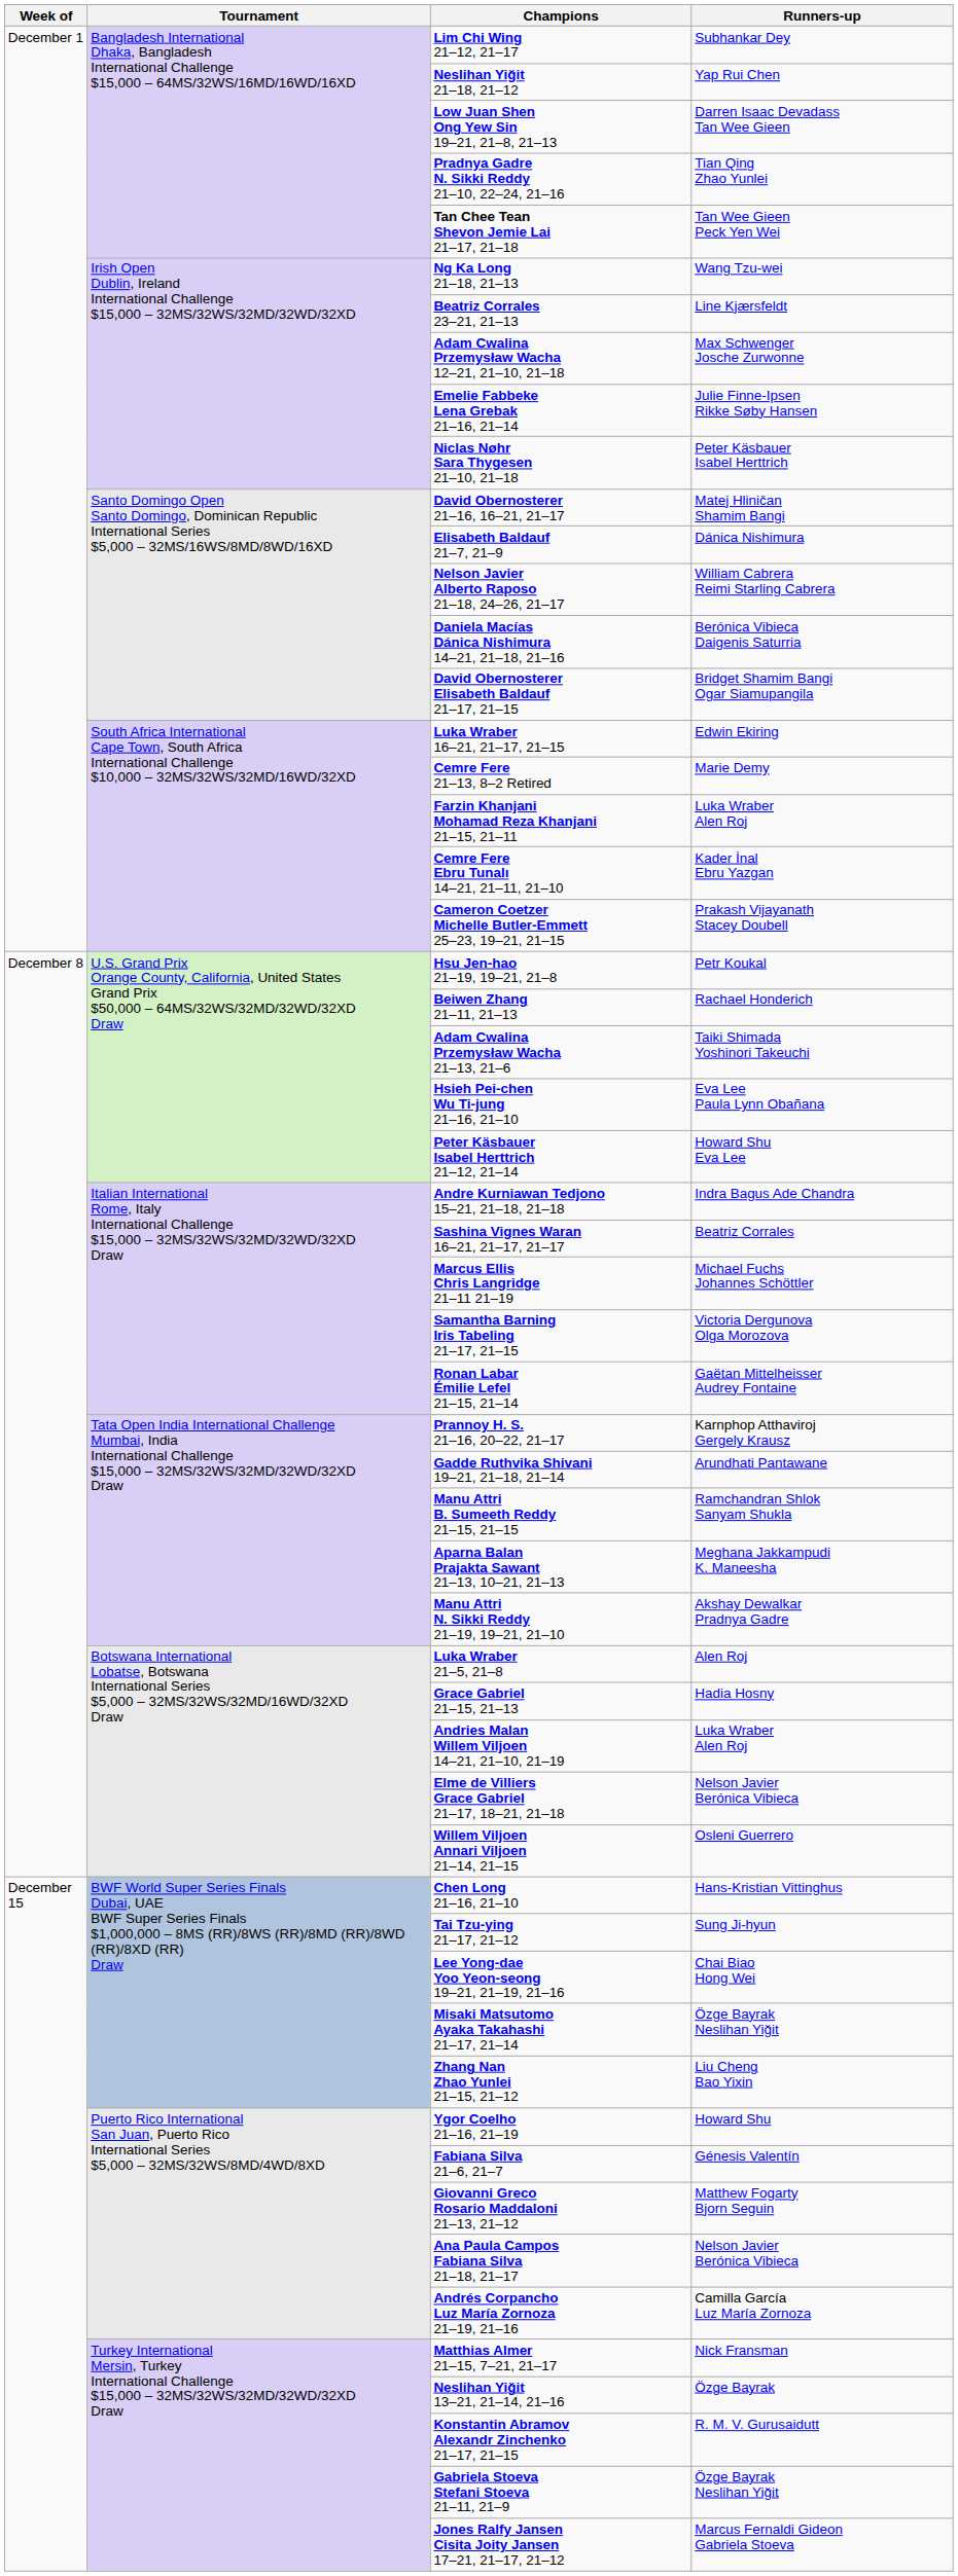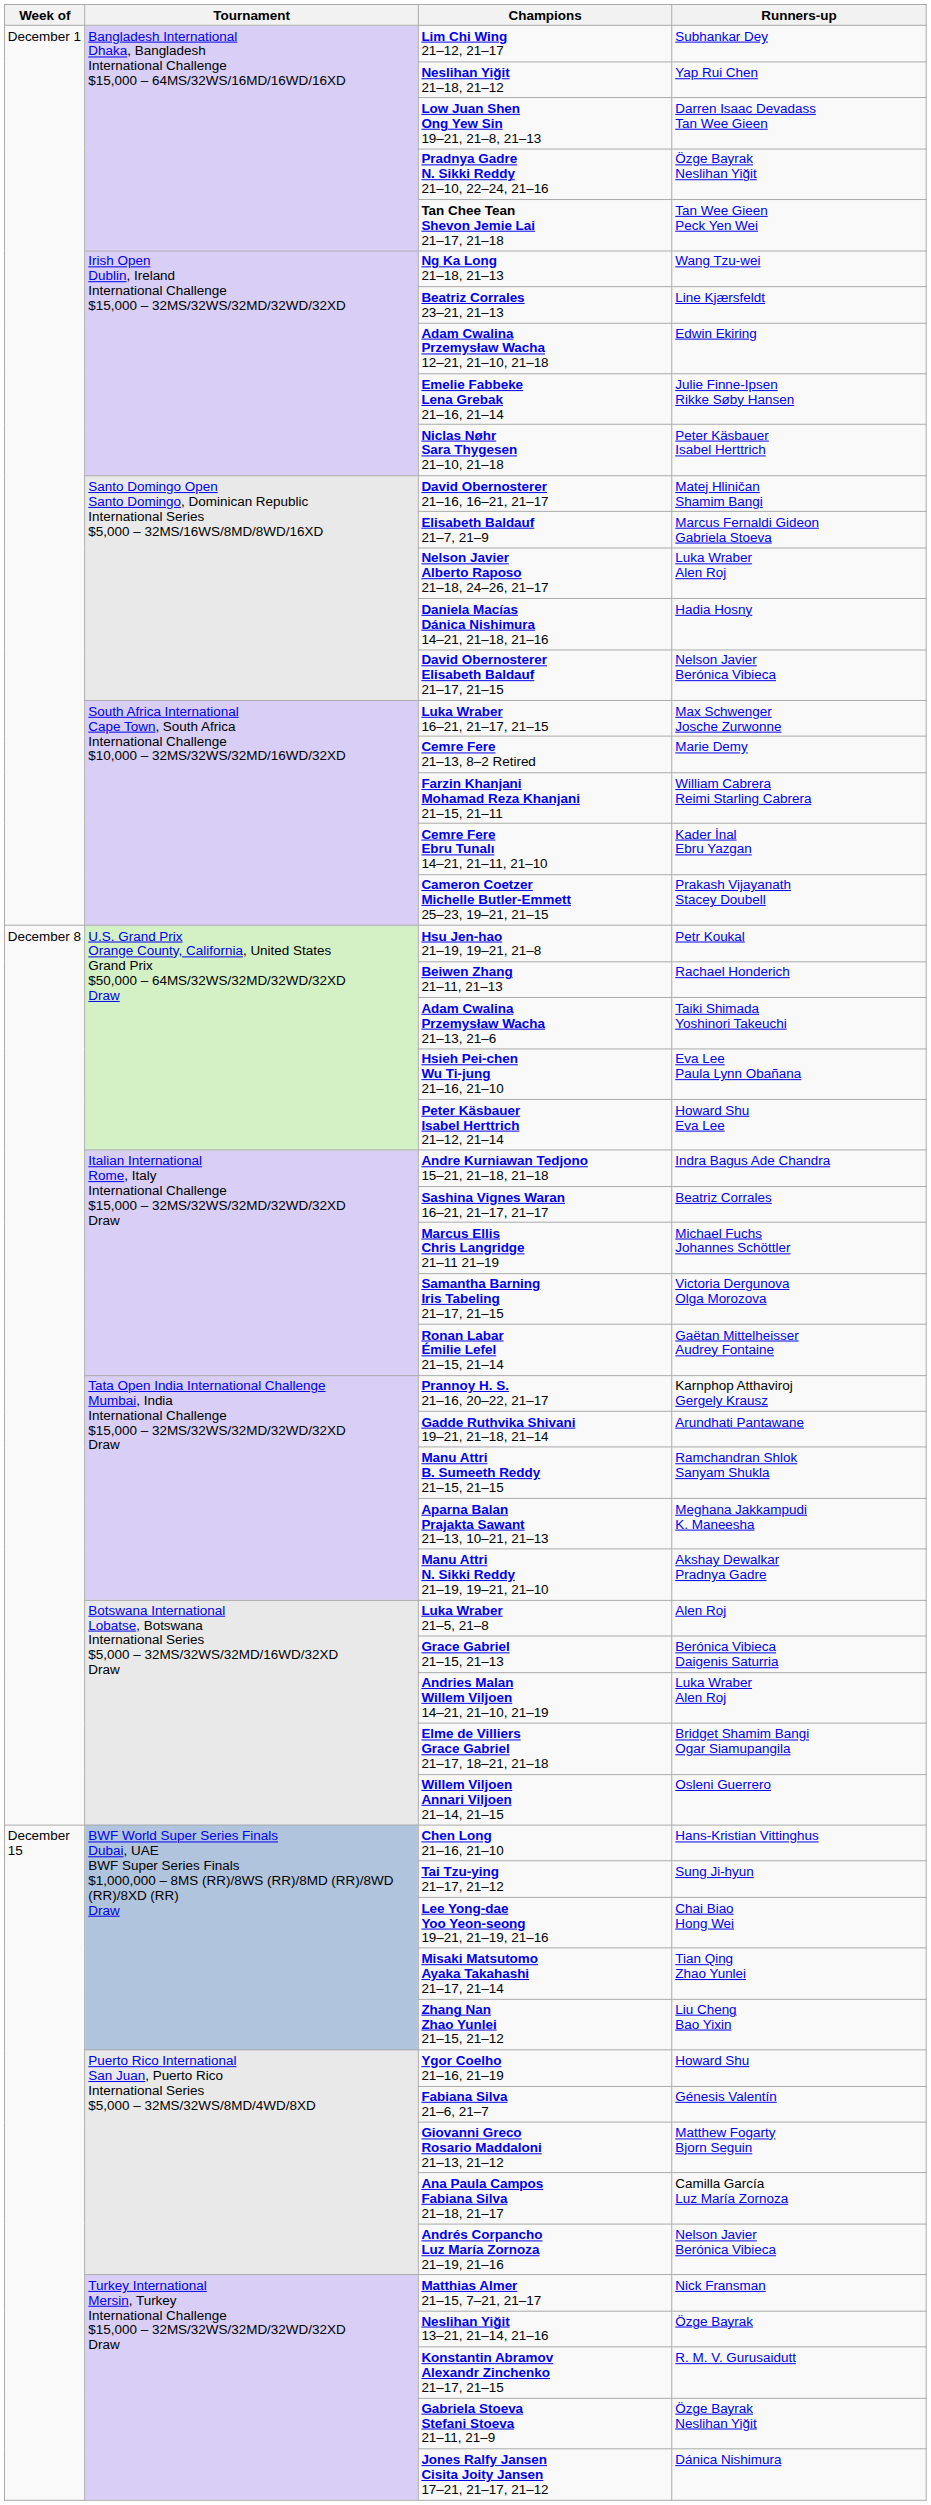Pradnya Gadre N. Sikki Reddy 21–10, 22–24, 21–16 | Runners-up: Tian Qing Zhao Yunlei -> Özge Bayrak Neslihan Yiğit
Adam Cwalina Przemysław Wacha 12–21, 21–10, 21–18 | Runners-up: Max Schwenger Josche Zurwonne -> Edwin Ekiring
Elisabeth Baldauf 21–7, 21–9 | Runners-up: Dánica Nishimura -> Marcus Fernaldi Gideon Gabriela Stoeva
Nelson Javier Alberto Raposo 21–18, 24–26, 21–17 | Runners-up: William Cabrera Reimi Starling Cabrera -> Luka Wraber Alen Roj
Daniela Macías Dánica Nishimura 14–21, 21–18, 21–16 | Runners-up: Berónica Vibieca Daigenis Saturria -> Hadia Hosny
David Obernosterer Elisabeth Baldauf 21–17, 21–15 | Runners-up: Bridget Shamim Bangi Ogar Siamupangila -> Nelson Javier Berónica Vibieca
Luka Wraber 16–21, 21–17, 21–15 | Runners-up: Edwin Ekiring -> Max Schwenger Josche Zurwonne
Farzin Khanjani Mohamad Reza Khanjani 21–15, 21–11 | Runners-up: Luka Wraber Alen Roj -> William Cabrera Reimi Starling Cabrera
Grace Gabriel 21–15, 21–13 | Runners-up: Hadia Hosny -> Berónica Vibieca Daigenis Saturria
Elme de Villiers Grace Gabriel 21–17, 18–21, 21–18 | Runners-up: Nelson Javier Berónica Vibieca -> Bridget Shamim Bangi Ogar Siamupangila
Misaki Matsutomo Ayaka Takahashi 21–17, 21–14 | Runners-up: Özge Bayrak Neslihan Yiğit -> Tian Qing Zhao Yunlei
Ana Paula Campos Fabiana Silva 21–18, 21–17 | Runners-up: Nelson Javier Berónica Vibieca -> Camilla García Luz María Zornoza
Andrés Corpancho Luz María Zornoza 21–19, 21–16 | Runners-up: Camilla García Luz María Zornoza -> Nelson Javier Berónica Vibieca
Jones Ralfy Jansen Cisita Joity Jansen 17–21, 21–17, 21–12 | Runners-up: Marcus Fernaldi Gideon Gabriela Stoeva -> Dánica Nishimura
